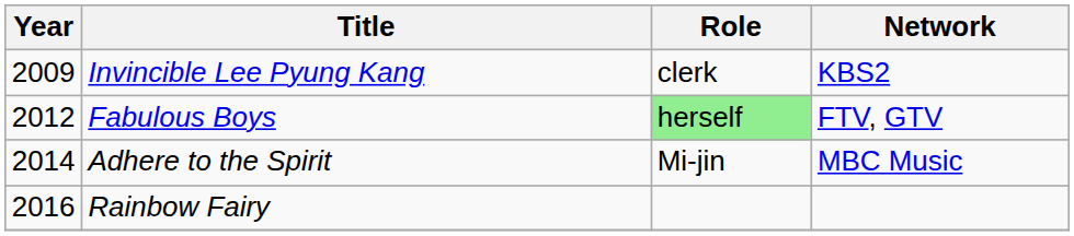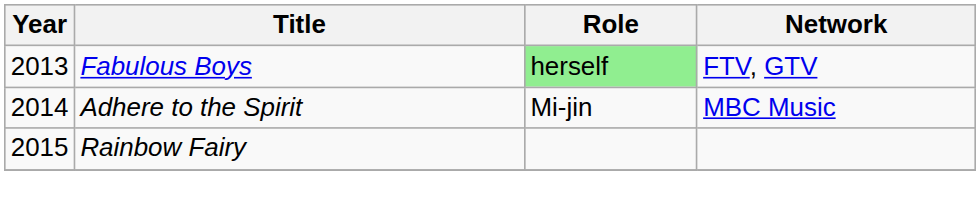- row: 2009 | Invincible Lee Pyung Kang | clerk | KBS2
Fabulous Boys | Year: 2012 -> 2013
Rainbow Fairy | Year: 2016 -> 2015
